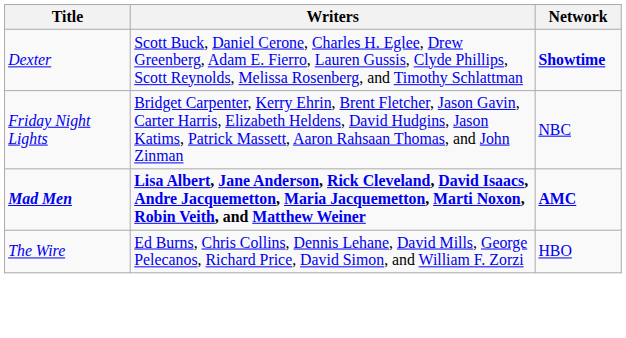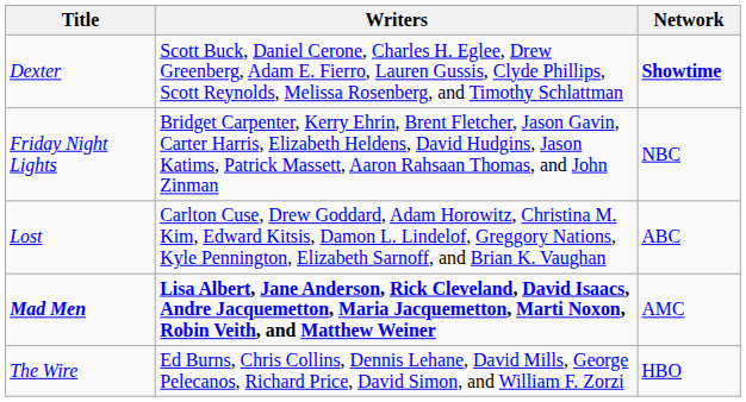+ row: Lost | Carlton Cuse, Drew Goddard, Adam Horowitz, Christina M. Kim, Edward Kitsis, Damon L. Lindelof, Greggory Nations, Kyle Pennington, Elizabeth Sarnoff, and Brian K. Vaughan | ABC
Mad Men | Network: bold -> normal
